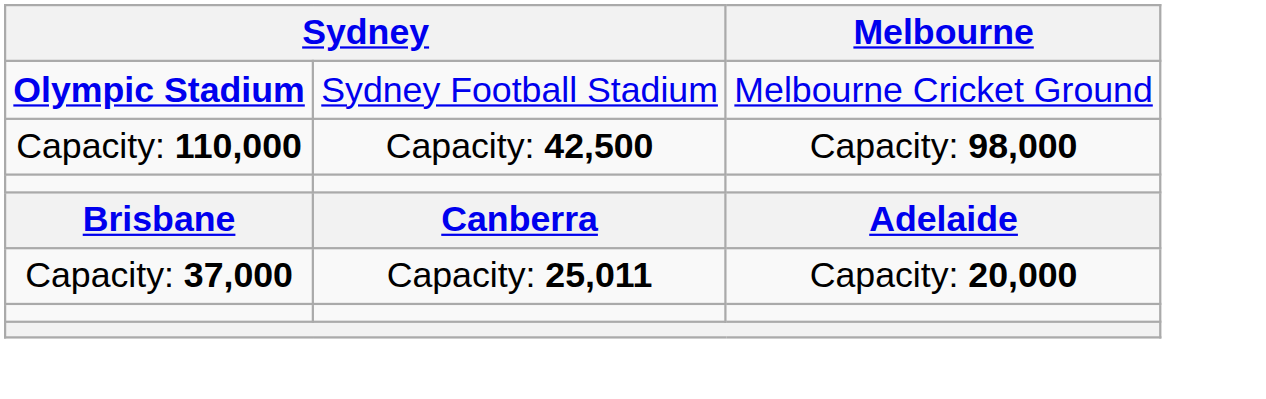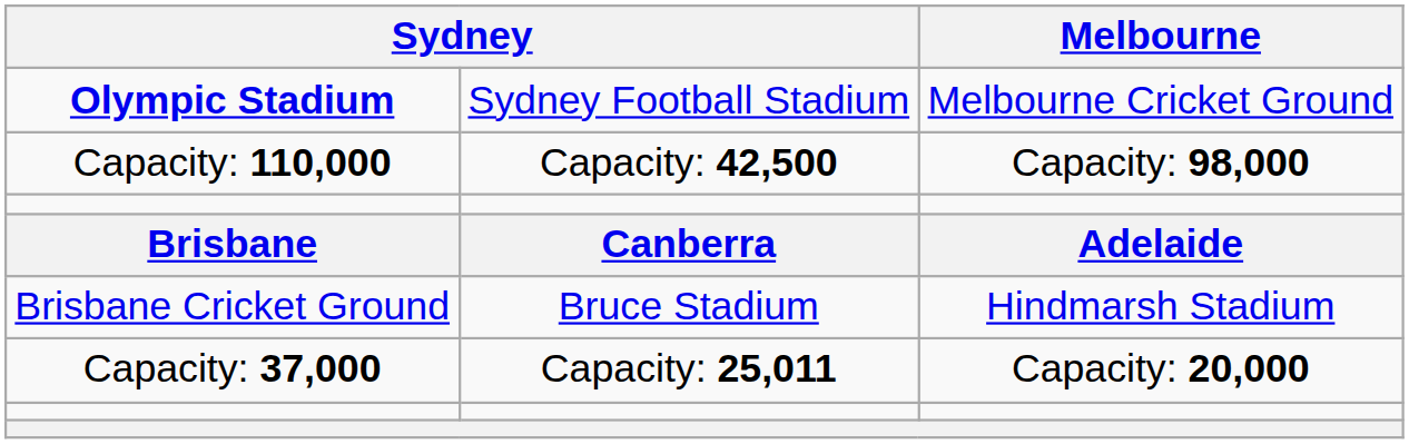+ row: Brisbane Cricket Ground | Bruce Stadium | Hindmarsh Stadium
